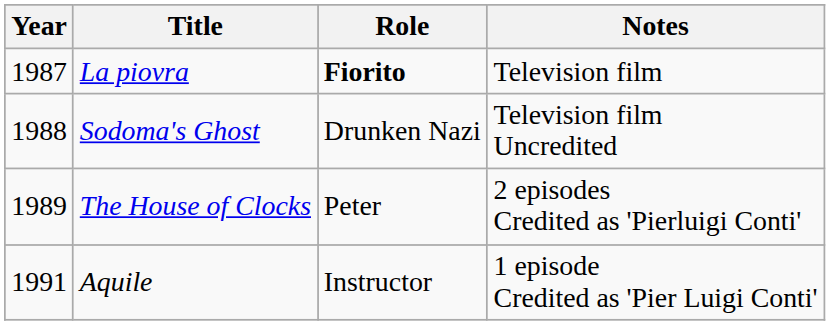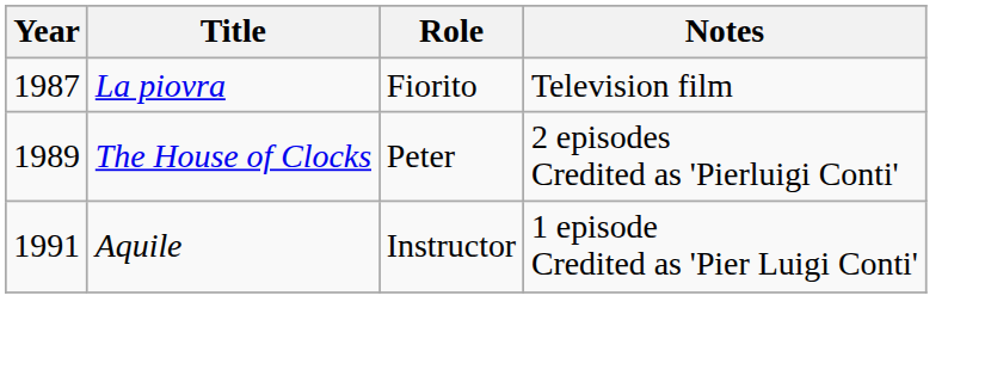La piovra | Role: bold -> normal
- row: 1988 | Sodoma's Ghost | Drunken Nazi | Television film Uncredited
